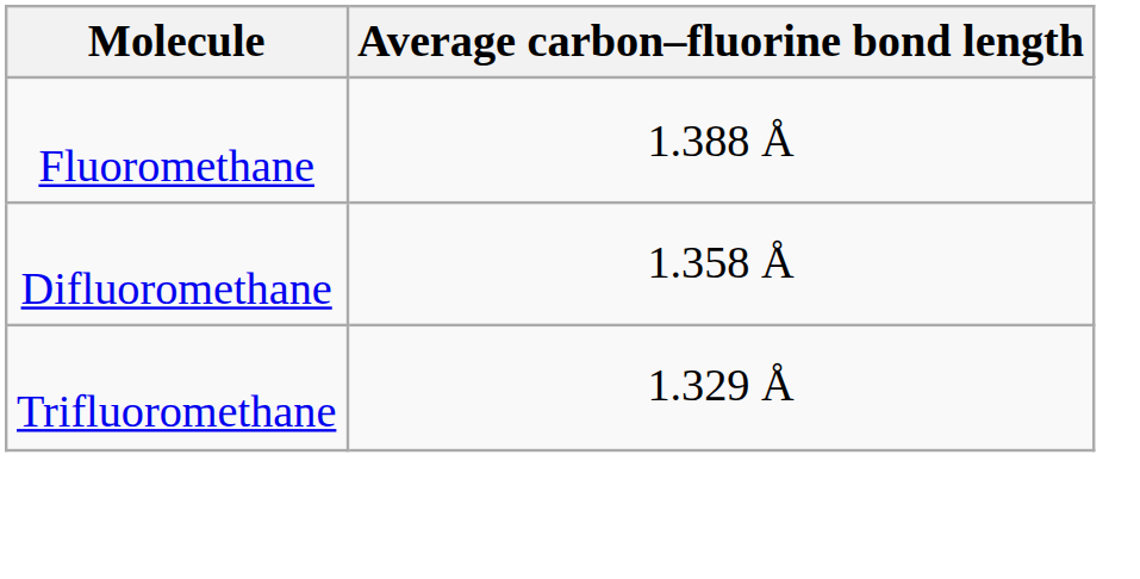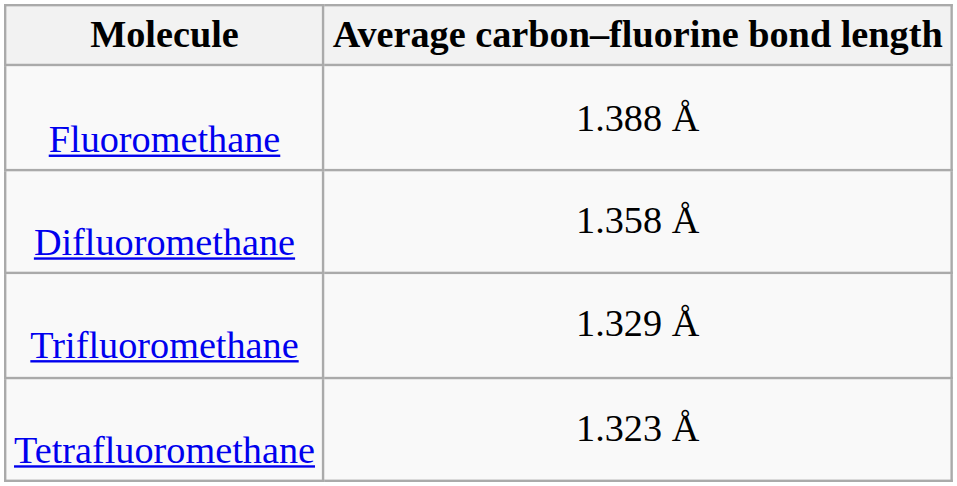+ row: Tetrafluoromethane | 1.323 Å
